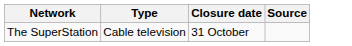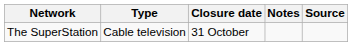+ column: Notes
